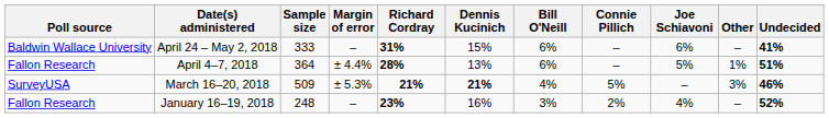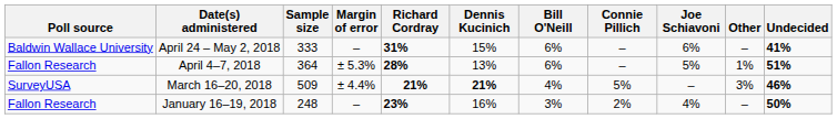April 4–7, 2018 | Margin of error: ± 4.4% -> ± 5.3%
March 16–20, 2018 | Margin of error: ± 5.3% -> ± 4.4%
January 16–19, 2018 | Undecided: 52% -> 50%
